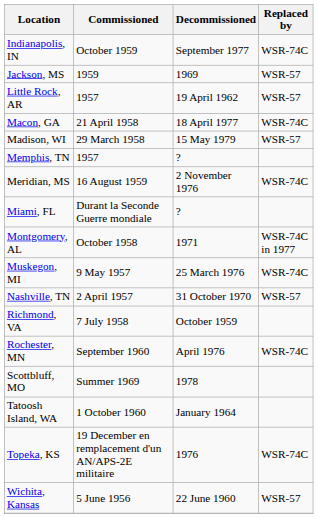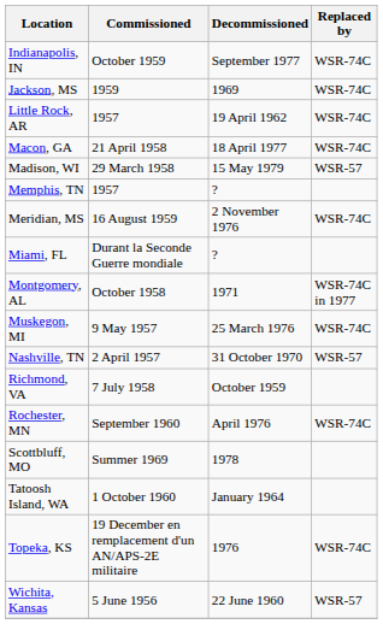Jackson, MS | Replaced by: WSR-57 -> WSR-74C
Little Rock, AR | Replaced by: WSR-57 -> WSR-74C
